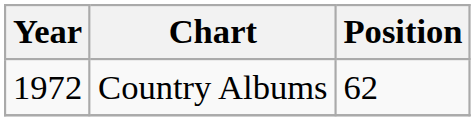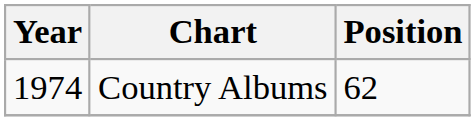Country Albums | Year: 1972 -> 1974
